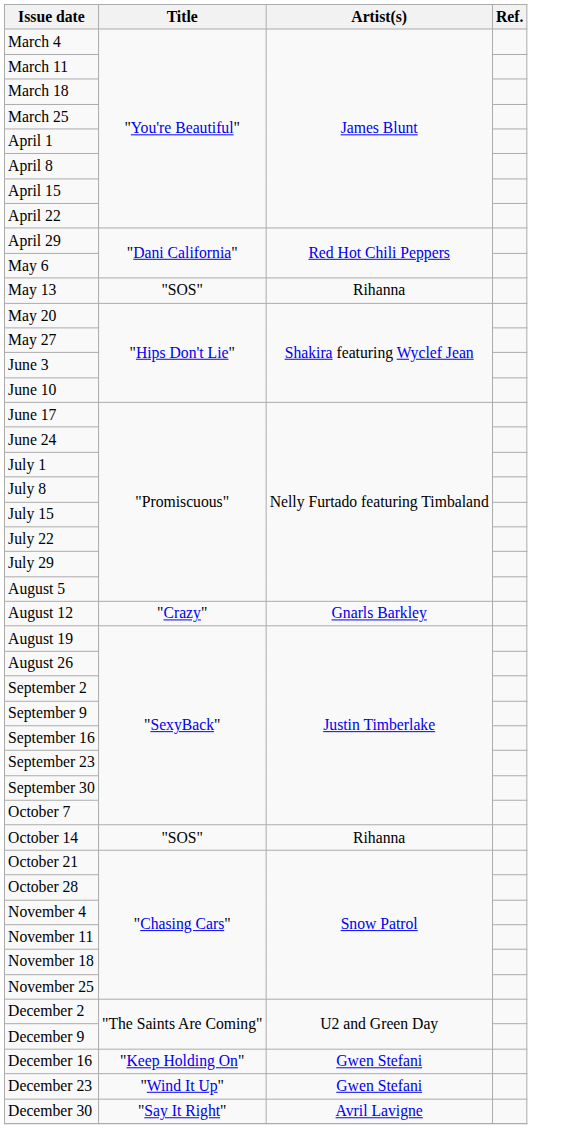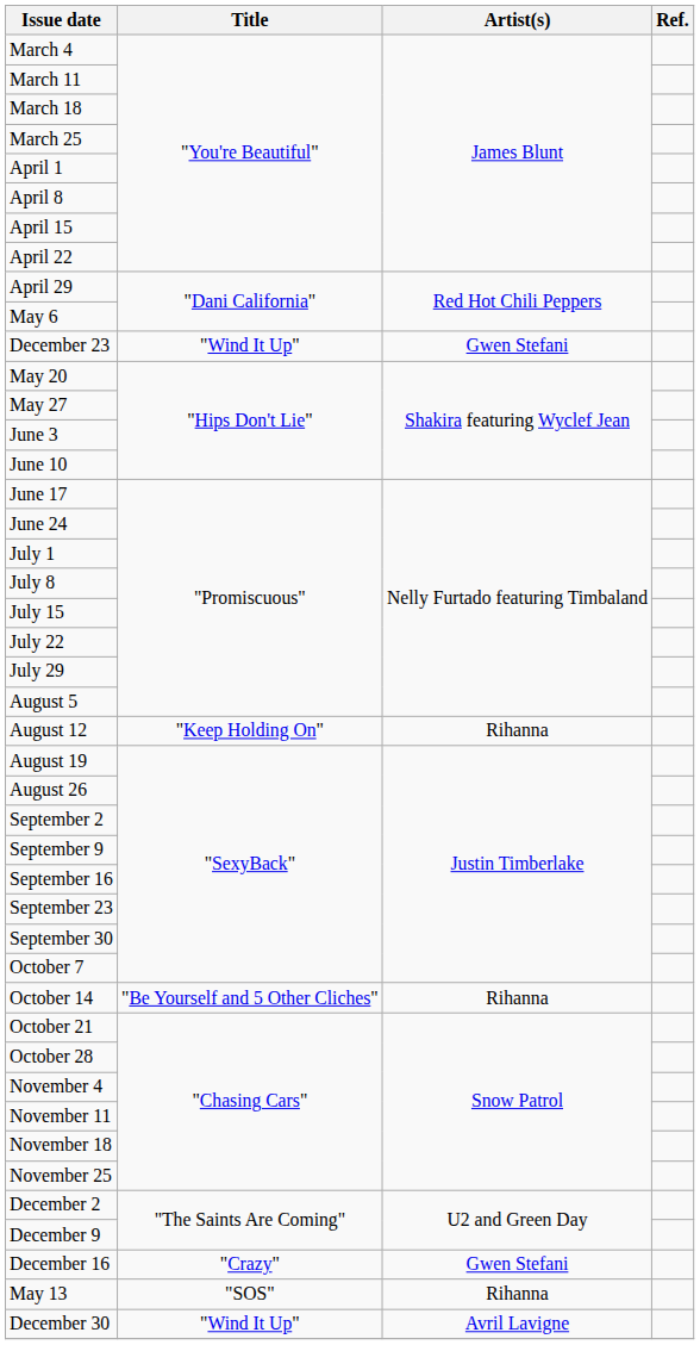rows swapped: May 13 <-> December 23
August 12 | Title: "Crazy" -> "Keep Holding On"
August 12 | Artist(s): Gnarls Barkley -> Rihanna
October 14 | Title: "SOS" -> "Be Yourself and 5 Other Cliches"
December 16 | Title: "Keep Holding On" -> "Crazy"
December 30 | Title: "Say It Right" -> "Wind It Up"
